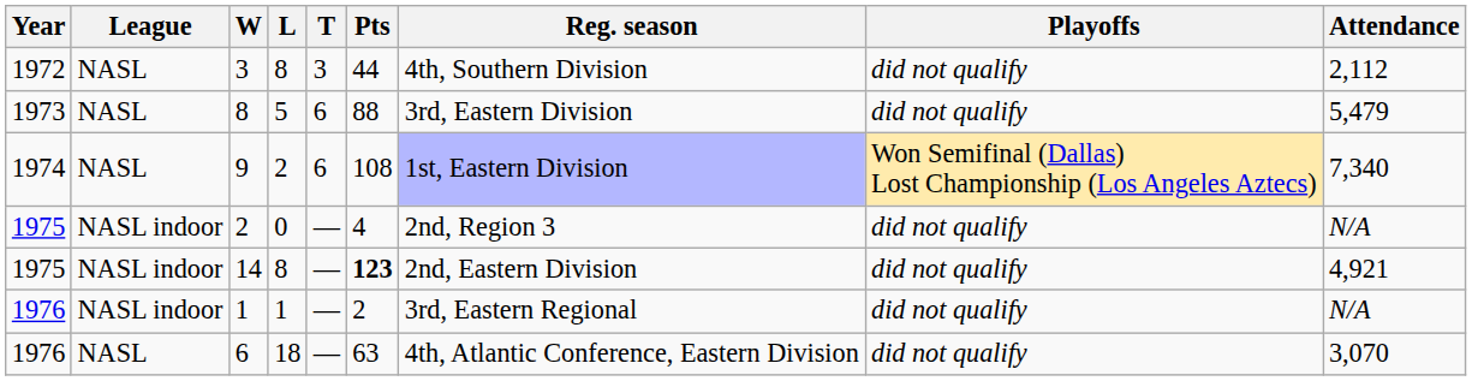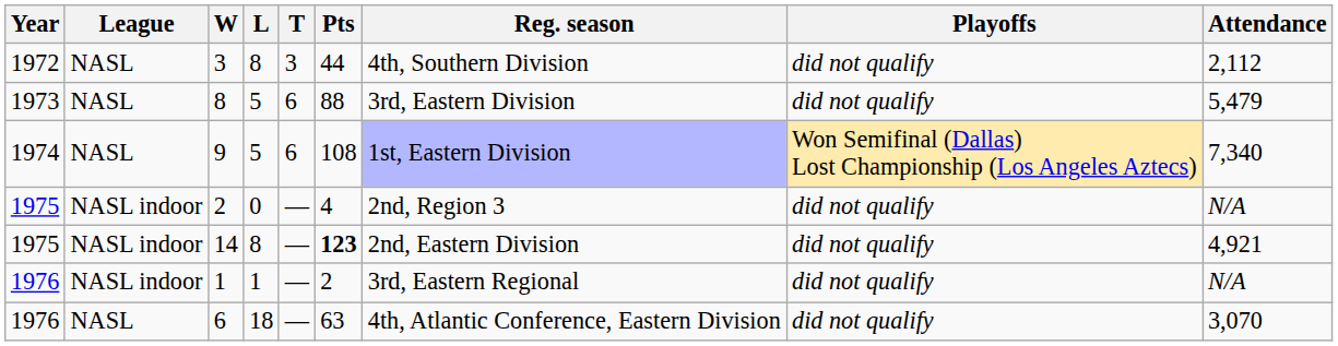9 | L: 2 -> 5
